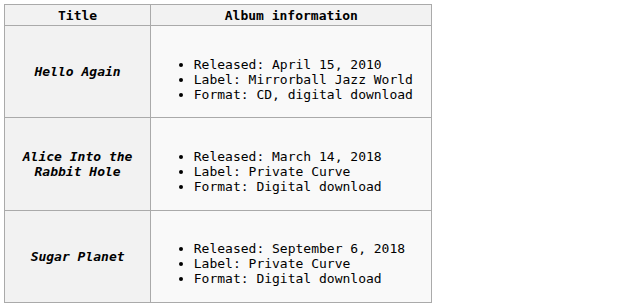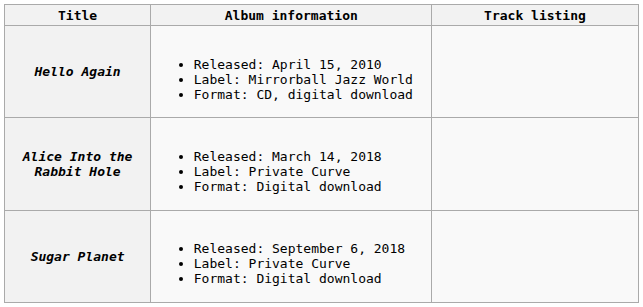+ column: Track listing
